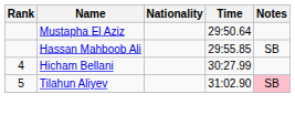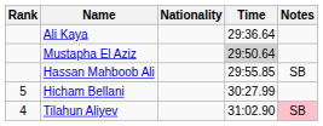+ row: Ali Kaya | 29:36.64
Mustapha El Aziz | Time: no background -> lightgrey background
Hicham Bellani | Rank: 4 -> 5
Tilahun Aliyev | Rank: 5 -> 4
